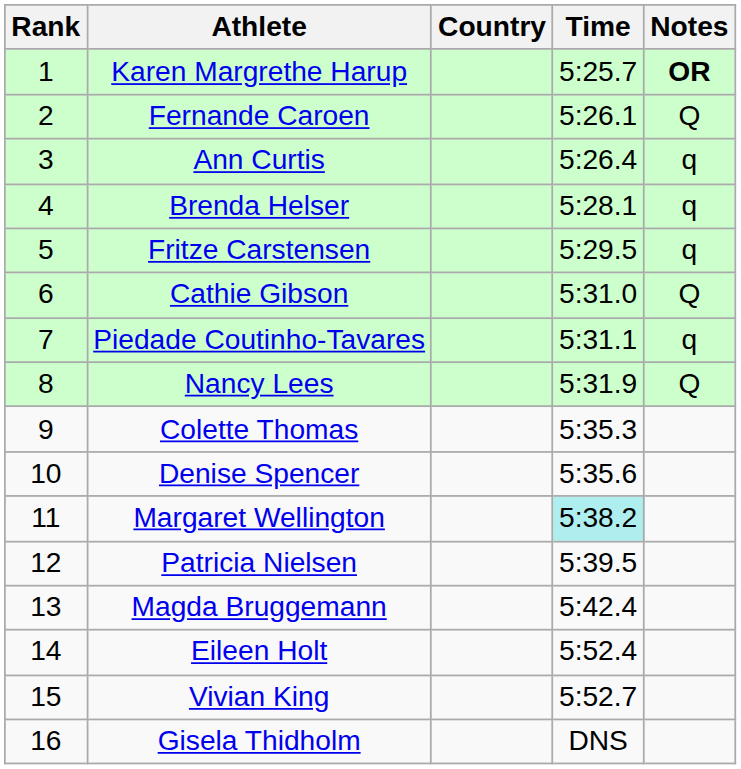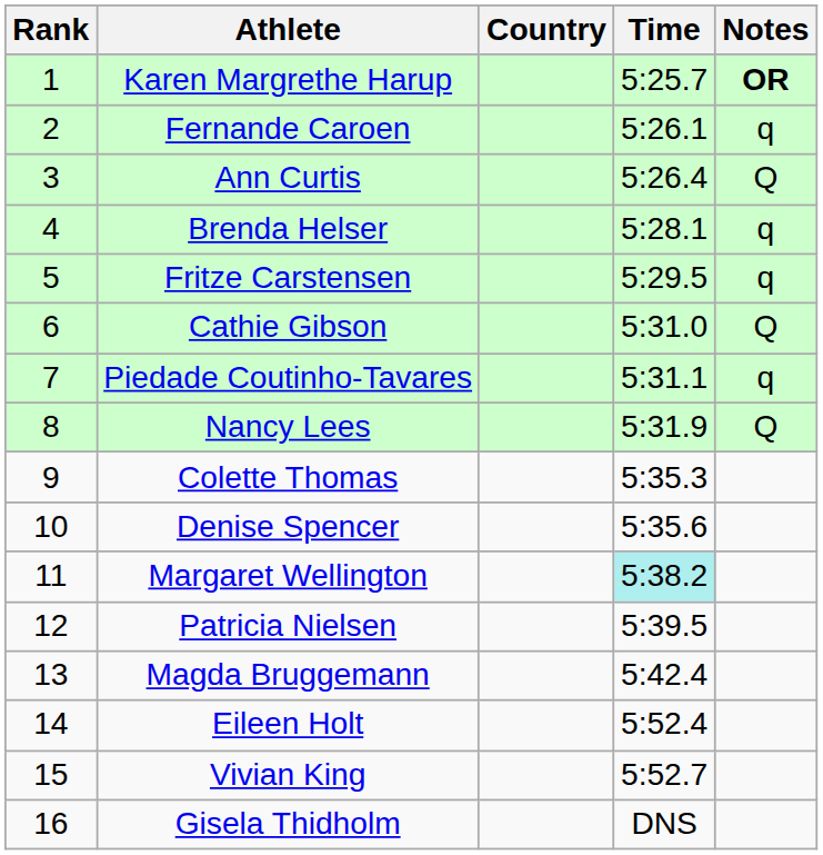Fernande Caroen | Notes: Q -> q
Ann Curtis | Notes: q -> Q
